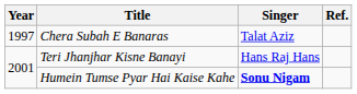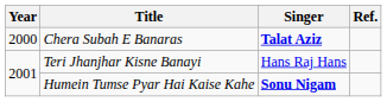Chera Subah E Banaras | Year: 1997 -> 2000
Chera Subah E Banaras | Singer: normal -> bold
